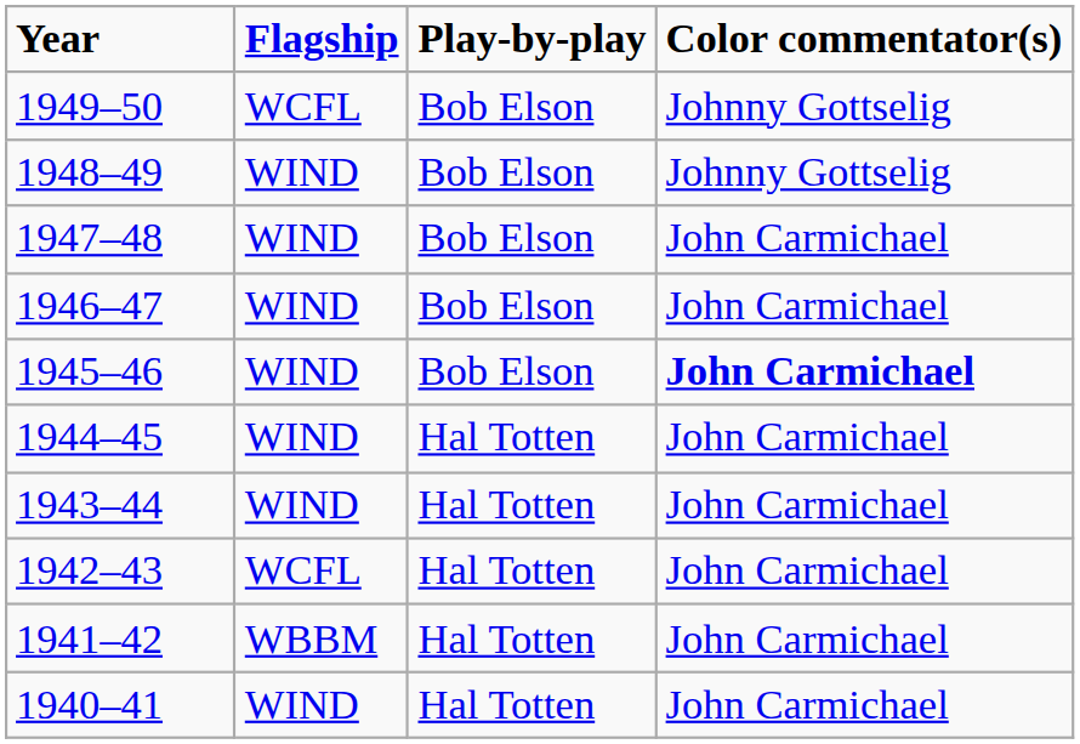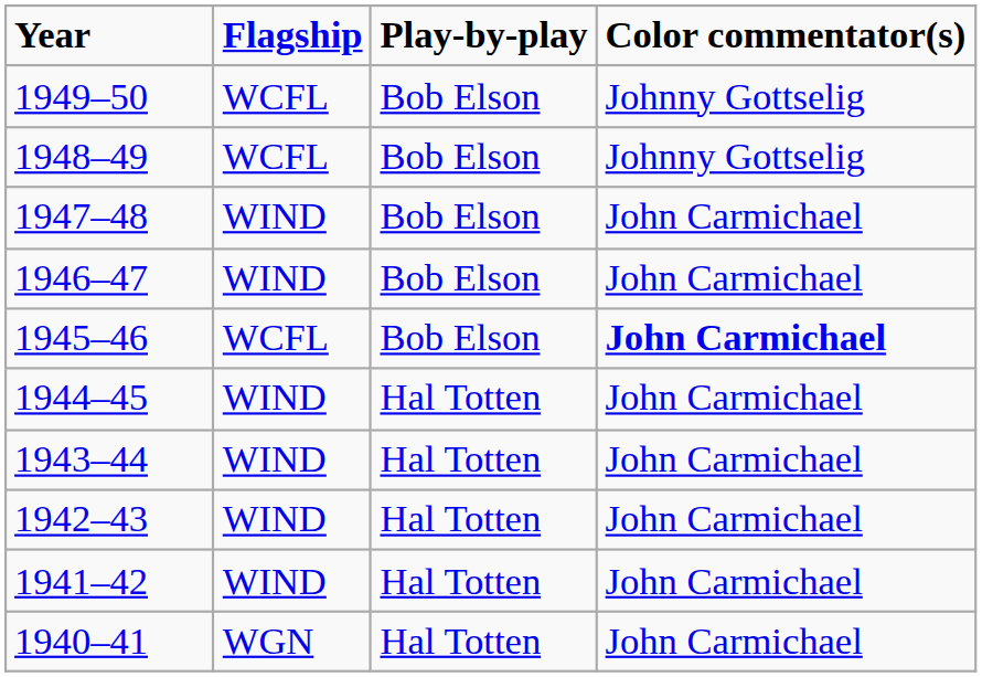1948–49 | Flagship: WIND -> WCFL
1945–46 | Flagship: WIND -> WCFL
1942–43 | Flagship: WCFL -> WIND
1941–42 | Flagship: WBBM -> WIND
1940–41 | Flagship: WIND -> WGN
